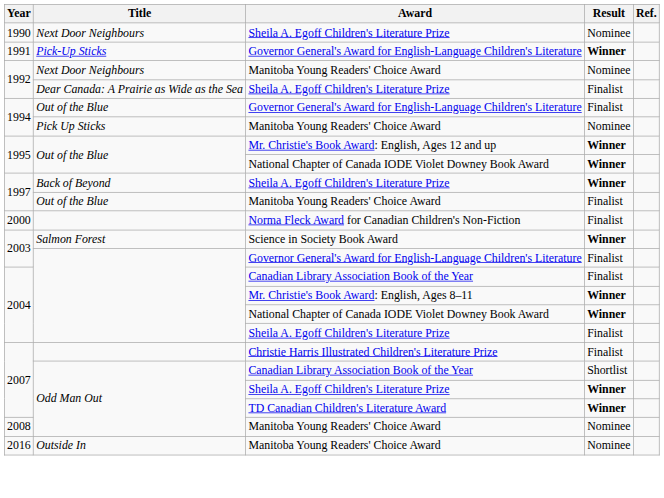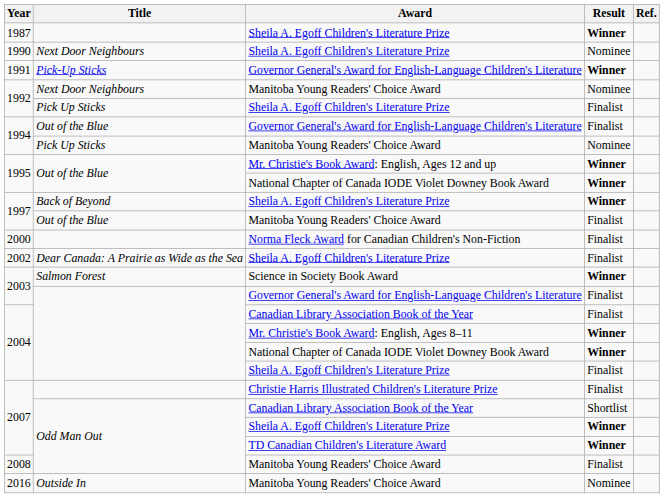+ row: 1987 | Sheila A. Egoff Children's Literature Prize | Winner
1992 / Sheila A. Egoff Children's Literature Prize | Title: Dear Canada: A Prairie as Wide as the Sea -> Pick Up Sticks
+ row: 2002 | Dear Canada: A Prairie as Wide as the Sea | Sheila A. Egoff Children's Literature Prize | Finalist
2008 | Result: Nominee -> Finalist
